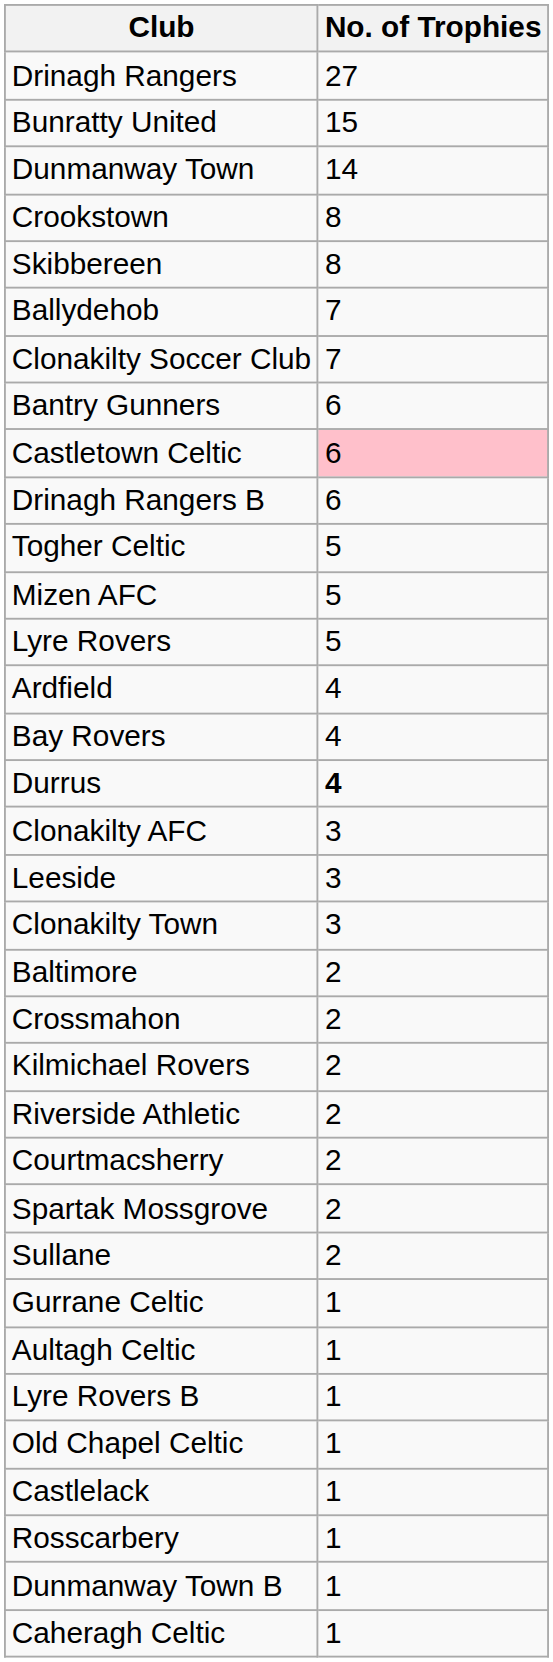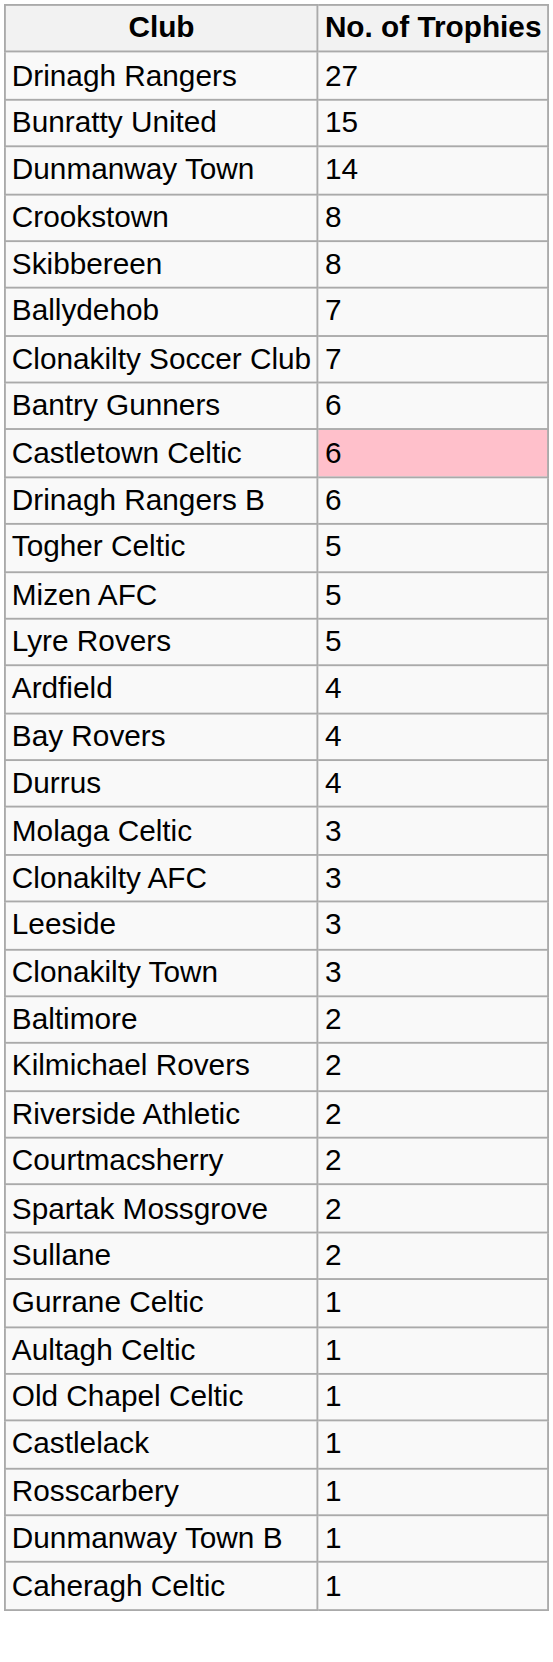Durrus | No. of Trophies: bold -> normal
+ row: Molaga Celtic | 3
- row: Crossmahon | 2
- row: Lyre Rovers B | 1
